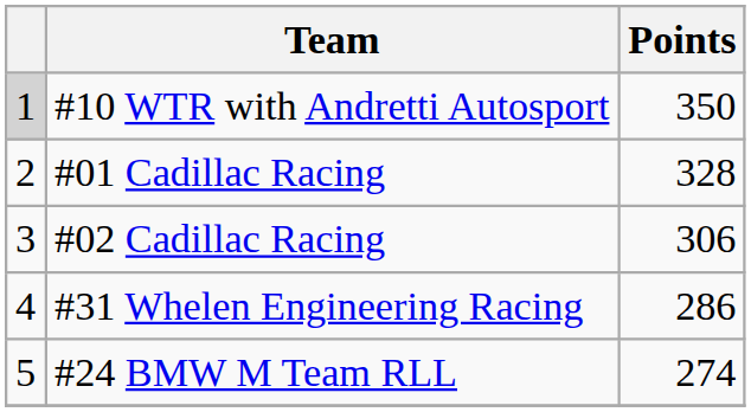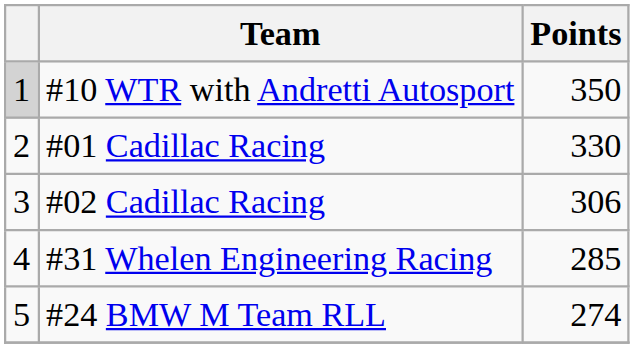#01 Cadillac Racing | Points: 328 -> 330
#31 Whelen Engineering Racing | Points: 286 -> 285
